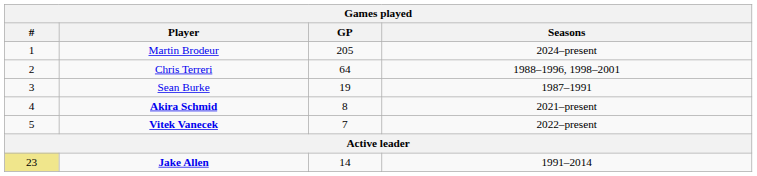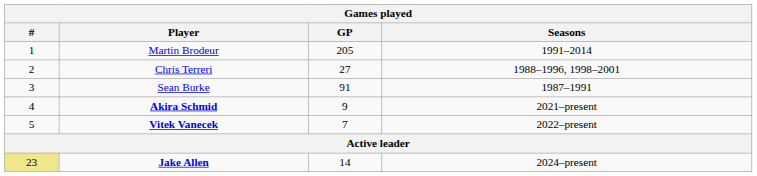Martin Brodeur | Seasons: 2024–present -> 1991–2014
Chris Terreri | GP: 64 -> 27
Sean Burke | GP: 19 -> 91
Akira Schmid | GP: 8 -> 9
Jake Allen | Seasons: 1991–2014 -> 2024–present
